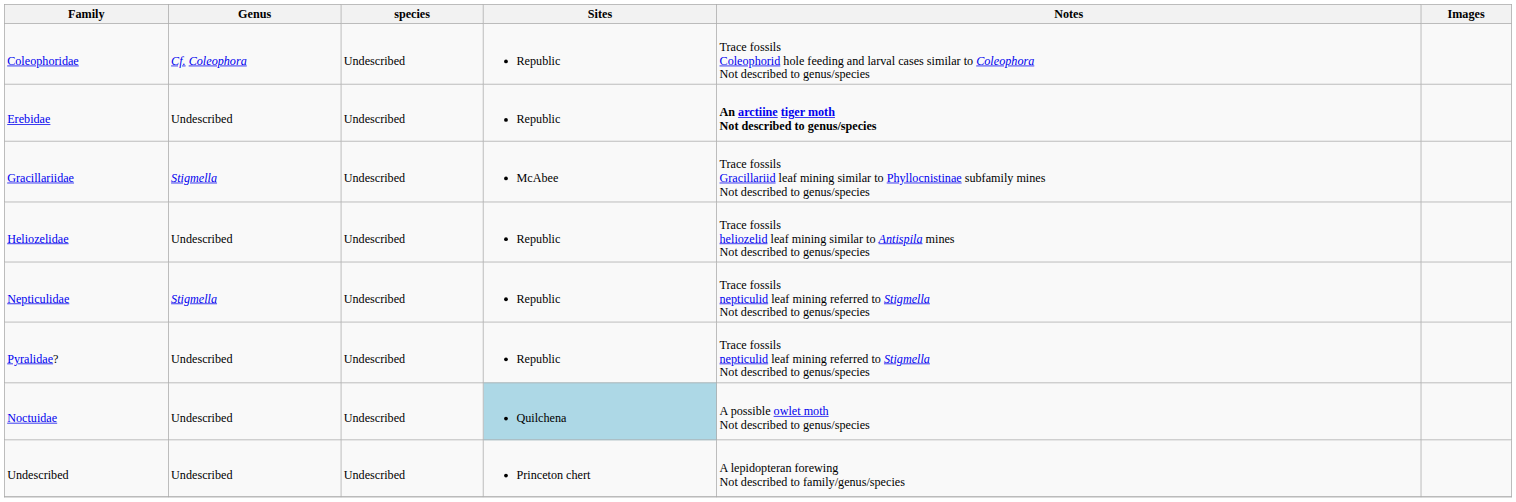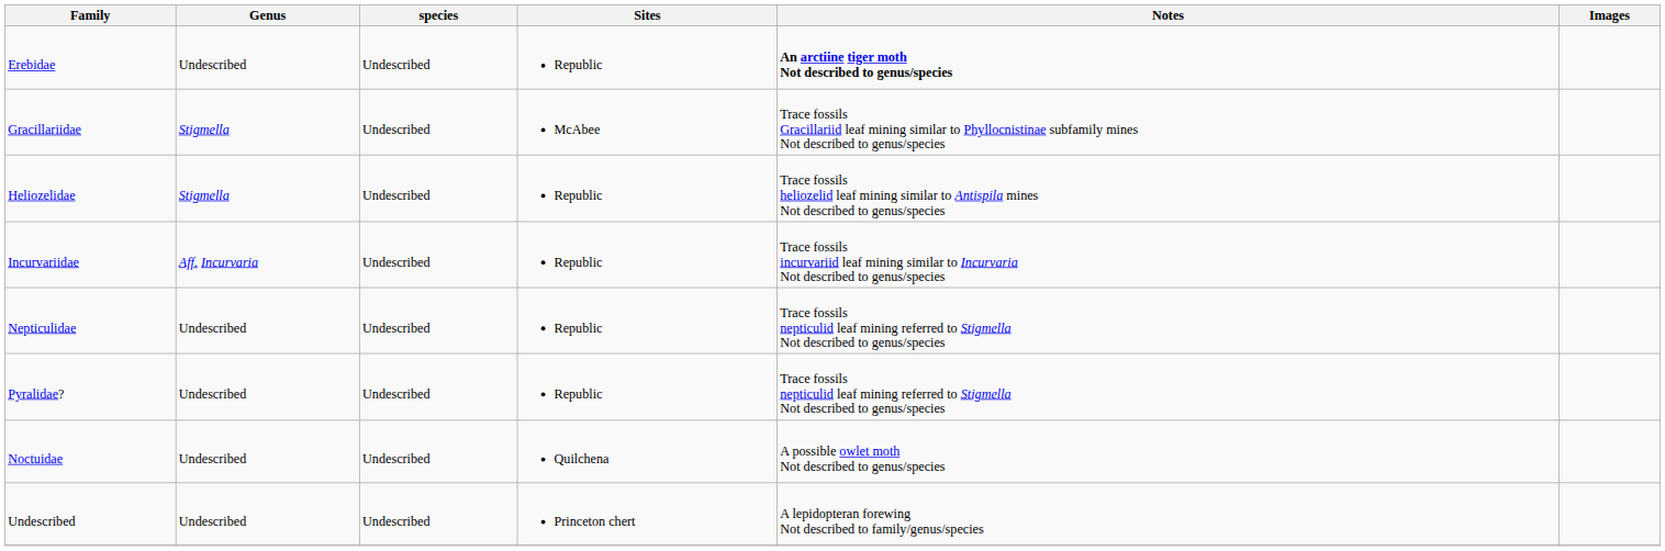- row: Coleophoridae | Cf. Coleophora | Undescribed | Republic | Trace fossils Coleophorid hole feeding and larval cases similar to Coleophora Not described to genus/species
Heliozelidae | Genus: Undescribed -> Stigmella
+ row: Incurvariidae | Aff. Incurvaria | Undescribed | Republic | Trace fossils incurvariid leaf mining similar to Incurvaria Not described to genus/species
Nepticulidae | Genus: Stigmella -> Undescribed
Noctuidae | Sites: lightblue background -> no background
